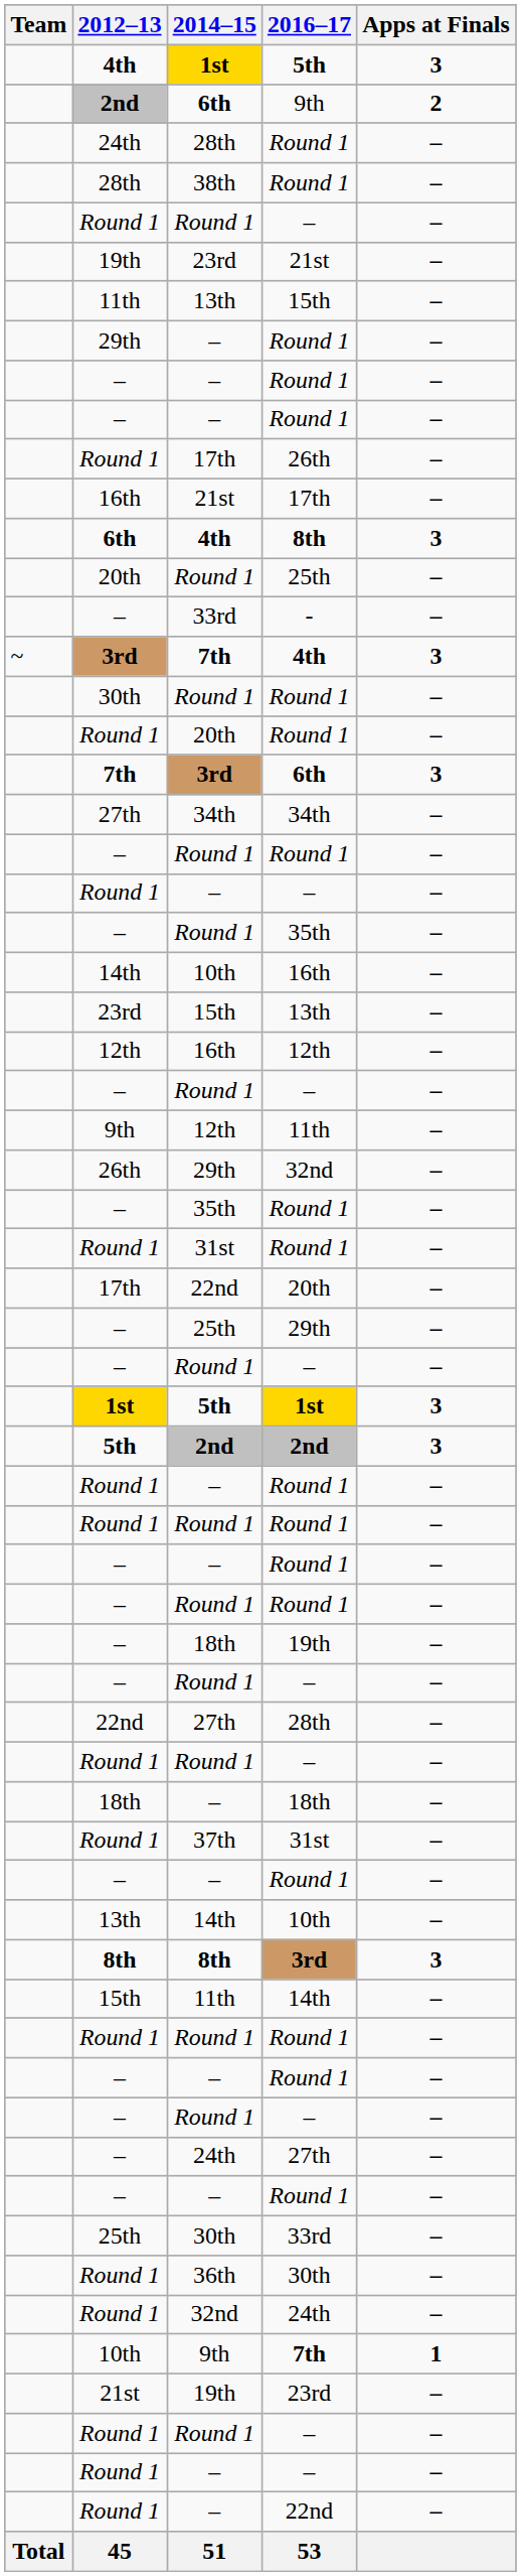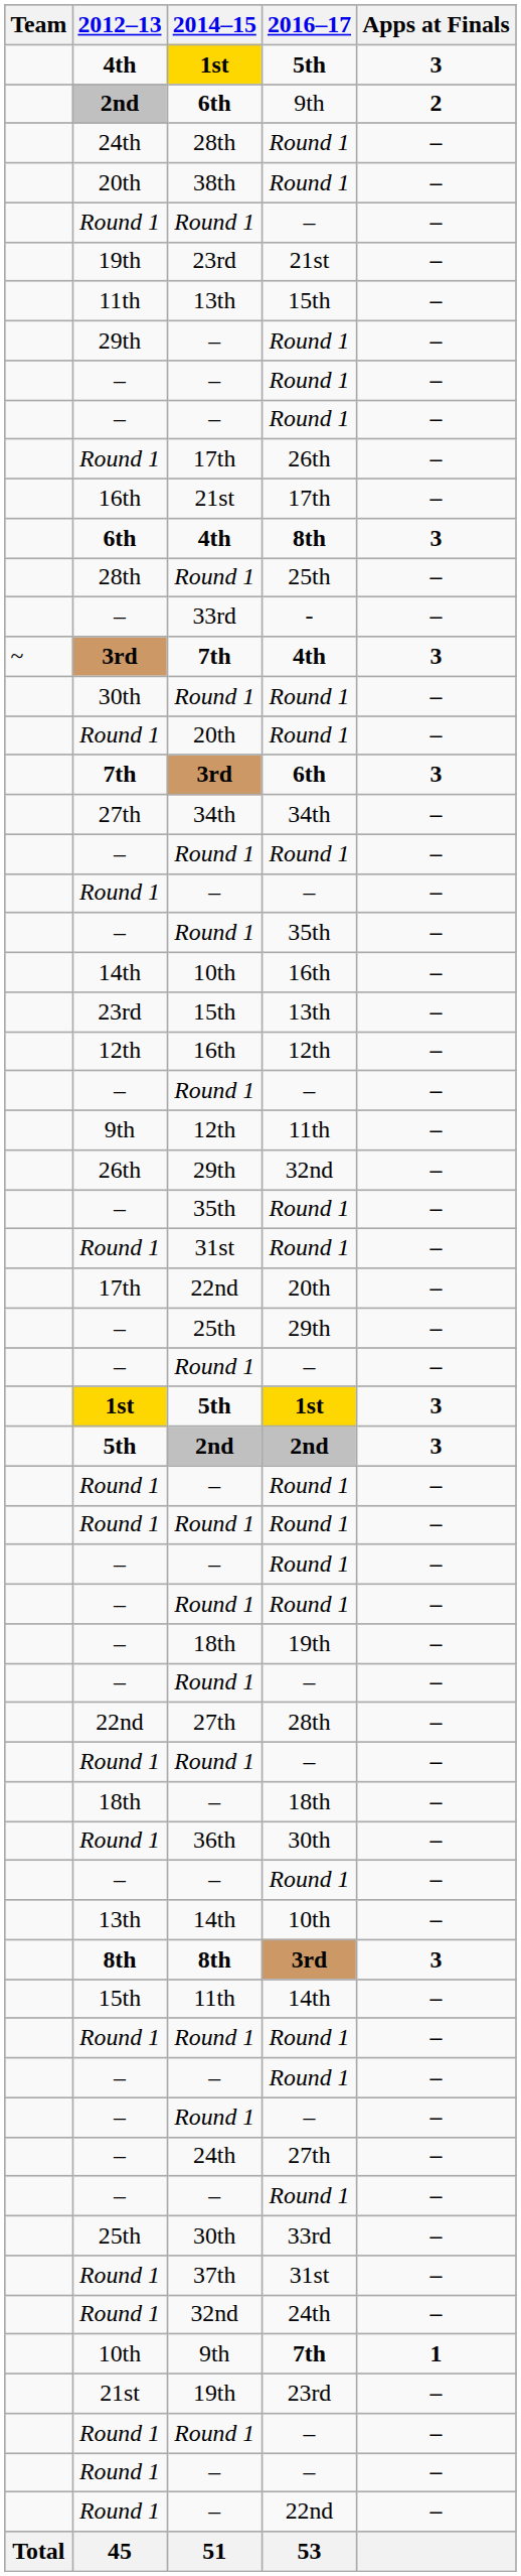38th | 2012–13: 28th -> 20th
Round 1 / 25th | 2012–13: 20th -> 28th
rows swapped: 36th <-> 37th
